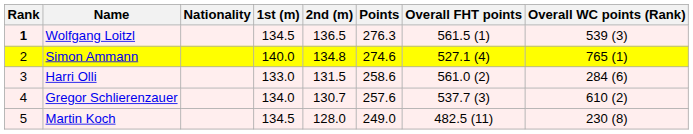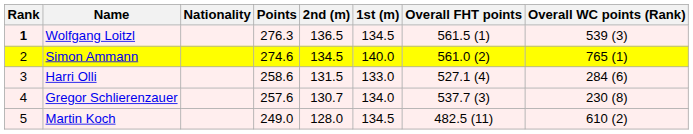columns swapped: 1st (m) <-> Points
Simon Ammann | 2nd (m): 134.8 -> 134.5
Simon Ammann | Overall FHT points: 527.1 (4) -> 561.0 (2)
Harri Olli | Overall FHT points: 561.0 (2) -> 527.1 (4)
Gregor Schlierenzauer | Overall WC points (Rank): 610 (2) -> 230 (8)
Martin Koch | Overall WC points (Rank): 230 (8) -> 610 (2)
